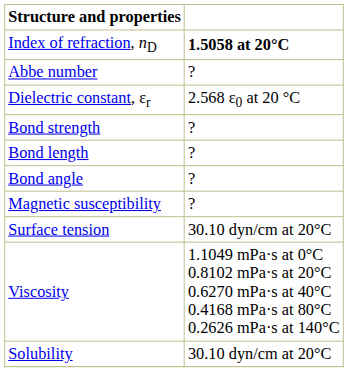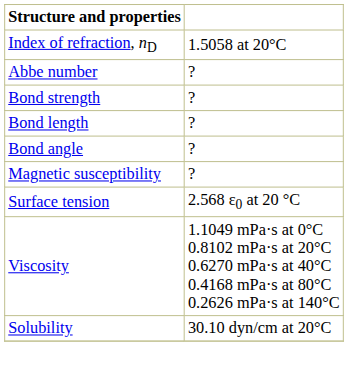Index of refraction, nD | column 2: bold -> normal
- row: Dielectric constant, εr | 2.568 ε0 at 20 °C
Surface tension | column 2: 30.10 dyn/cm at 20°C -> 2.568 ε0 at 20 °C
